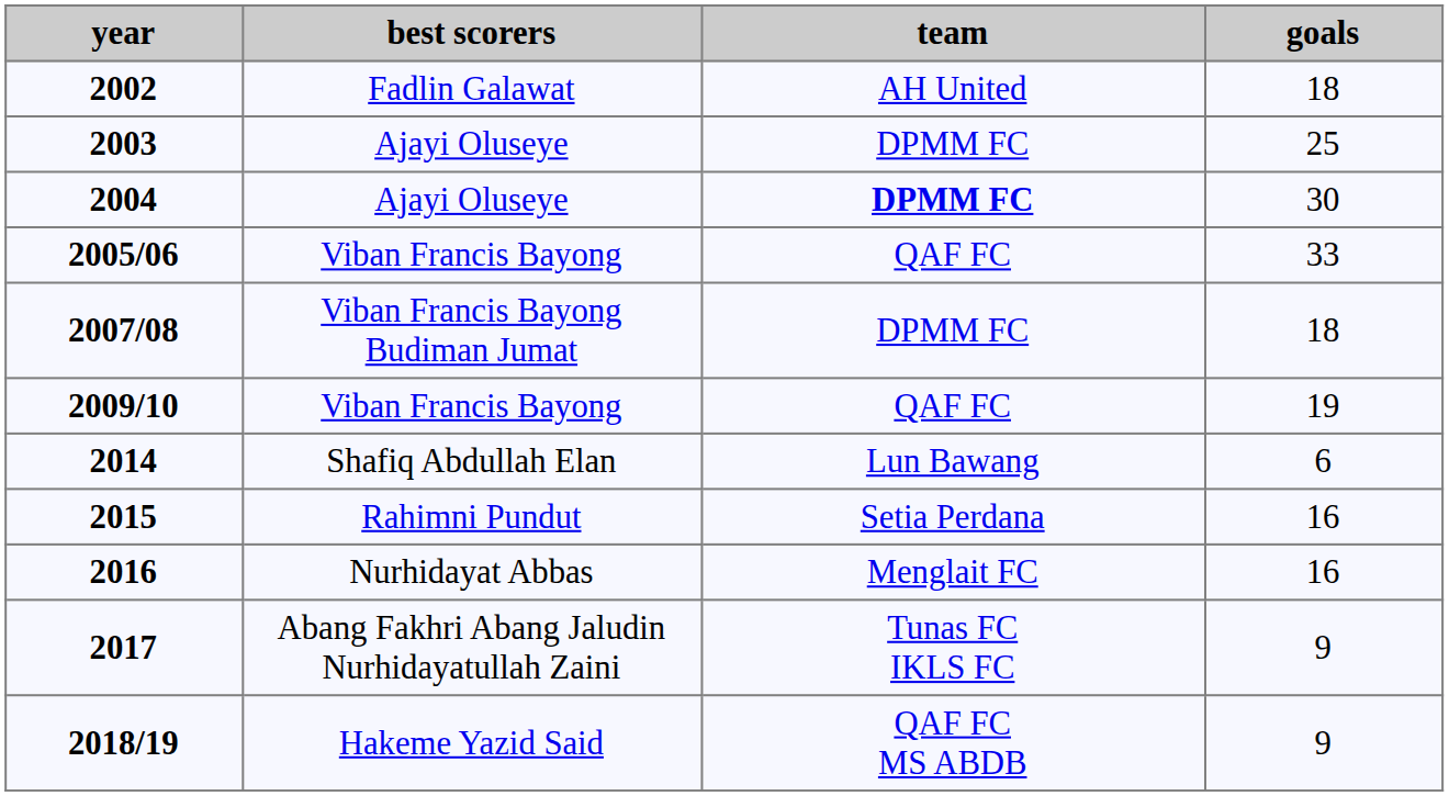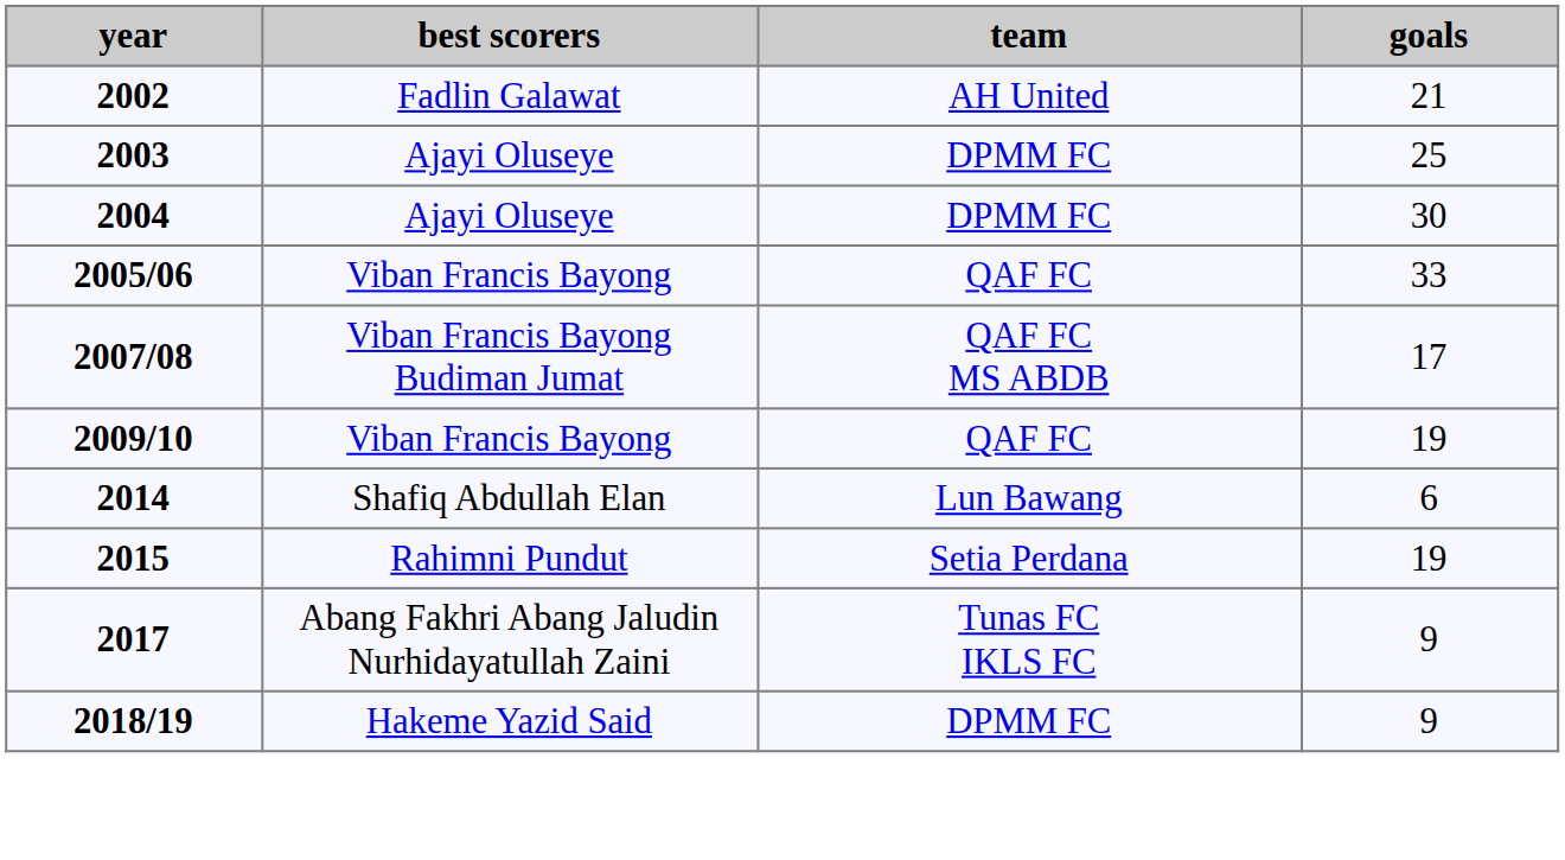2002 | goals: 18 -> 21
2004 | team: bold -> normal
2007/08 | team: DPMM FC -> QAF FC MS ABDB
2007/08 | goals: 18 -> 17
2015 | goals: 16 -> 19
- row: 2016 | Nurhidayat Abbas | Menglait FC | 16
2018/19 | team: QAF FC MS ABDB -> DPMM FC
